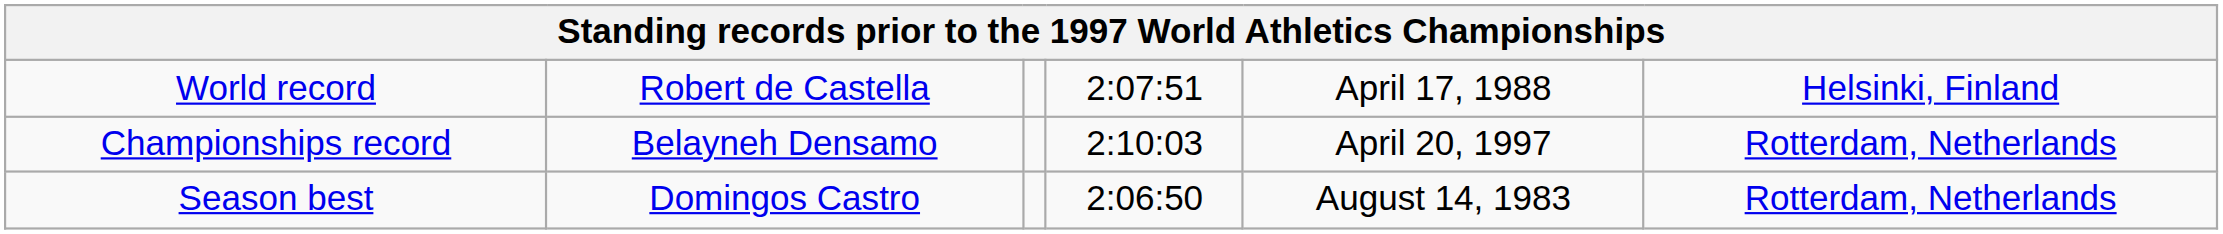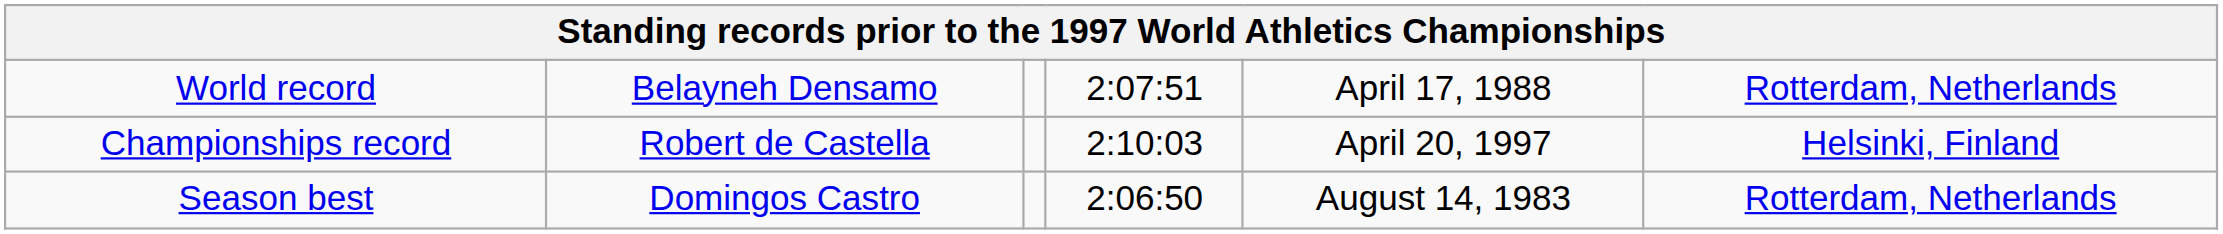World record | column 2: Robert de Castella -> Belayneh Densamo
World record | column 6: Helsinki, Finland -> Rotterdam, Netherlands
Championships record | column 2: Belayneh Densamo -> Robert de Castella
Championships record | column 6: Rotterdam, Netherlands -> Helsinki, Finland
